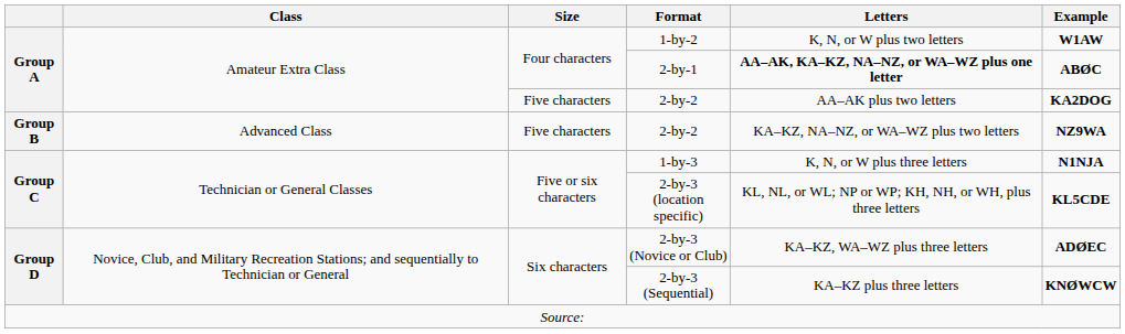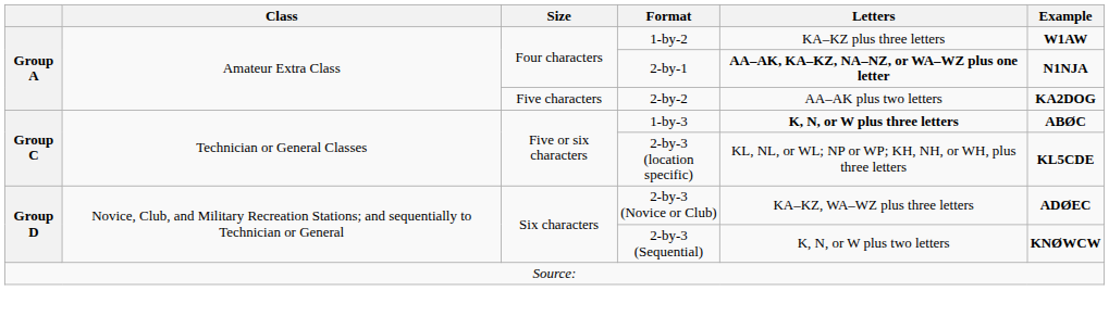1-by-2 | Letters: K, N, or W plus two letters -> KA–KZ plus three letters
2-by-1 | Example: ABØC -> N1NJA
- row: Group B | Advanced Class | Five characters | 2-by-2 | KA–KZ, NA–NZ, or WA–WZ plus two letters | NZ9WA
1-by-3 | Letters: normal -> bold
1-by-3 | Example: N1NJA -> ABØC
2-by-3 (Sequential) | Letters: KA–KZ plus three letters -> K, N, or W plus two letters
